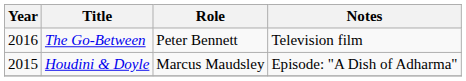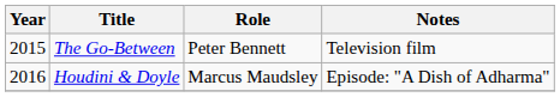The Go-Between | Year: 2016 -> 2015
Houdini & Doyle | Year: 2015 -> 2016
